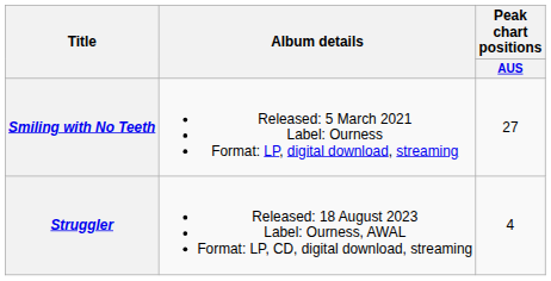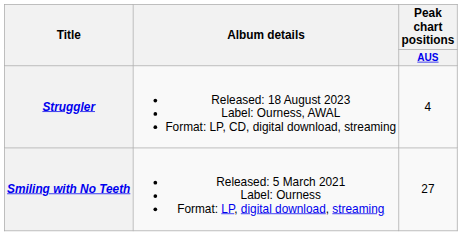rows swapped: Smiling with No Teeth <-> Struggler
